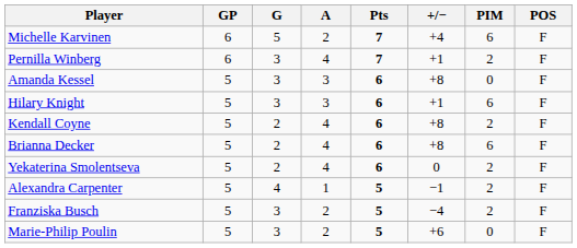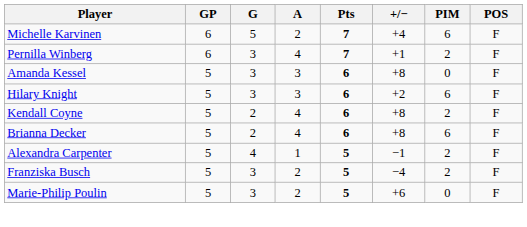Hilary Knight | +/−: +1 -> +2
- row: Yekaterina Smolentseva | 5 | 2 | 4 | 6 | 0 | 2 | F
